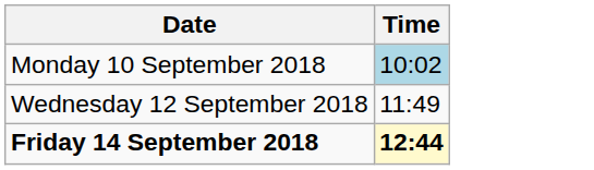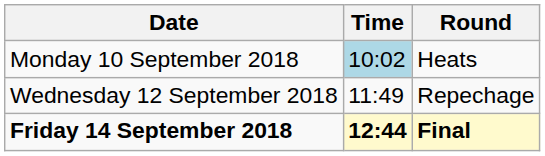+ column: Round | Heats | Repechage | Final
